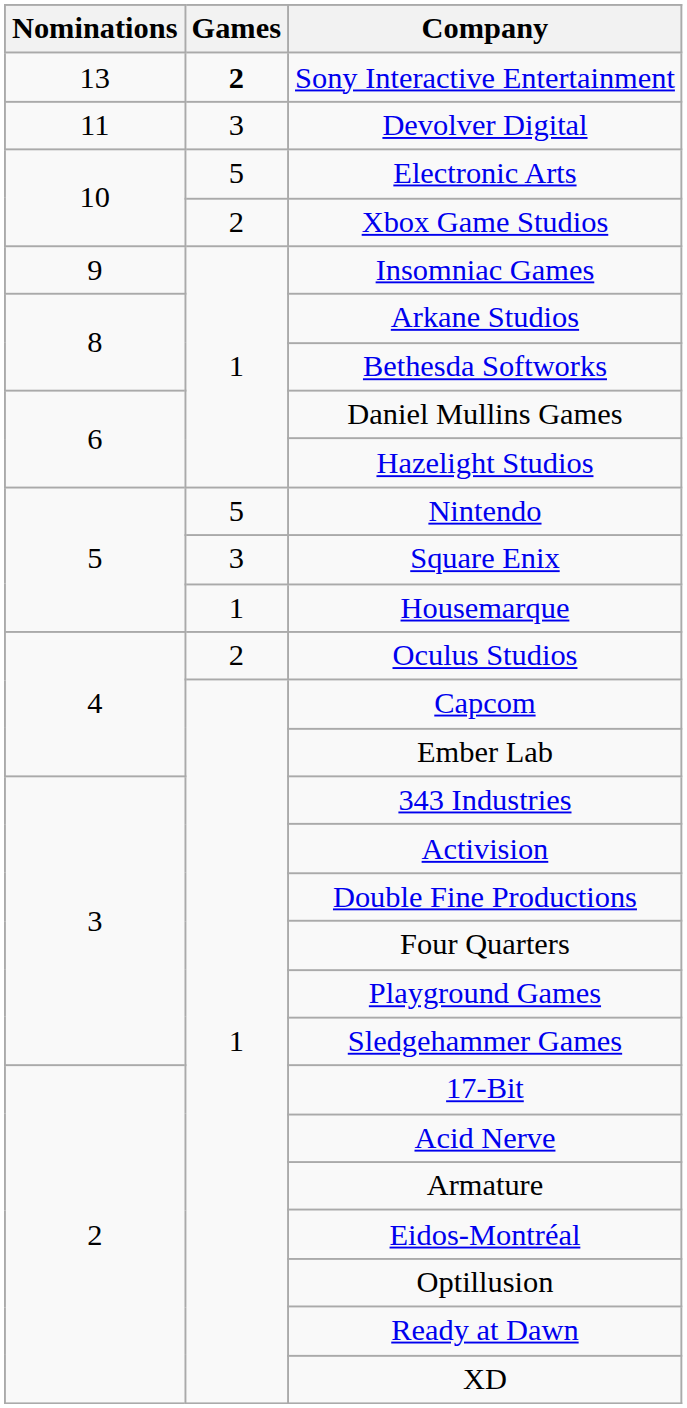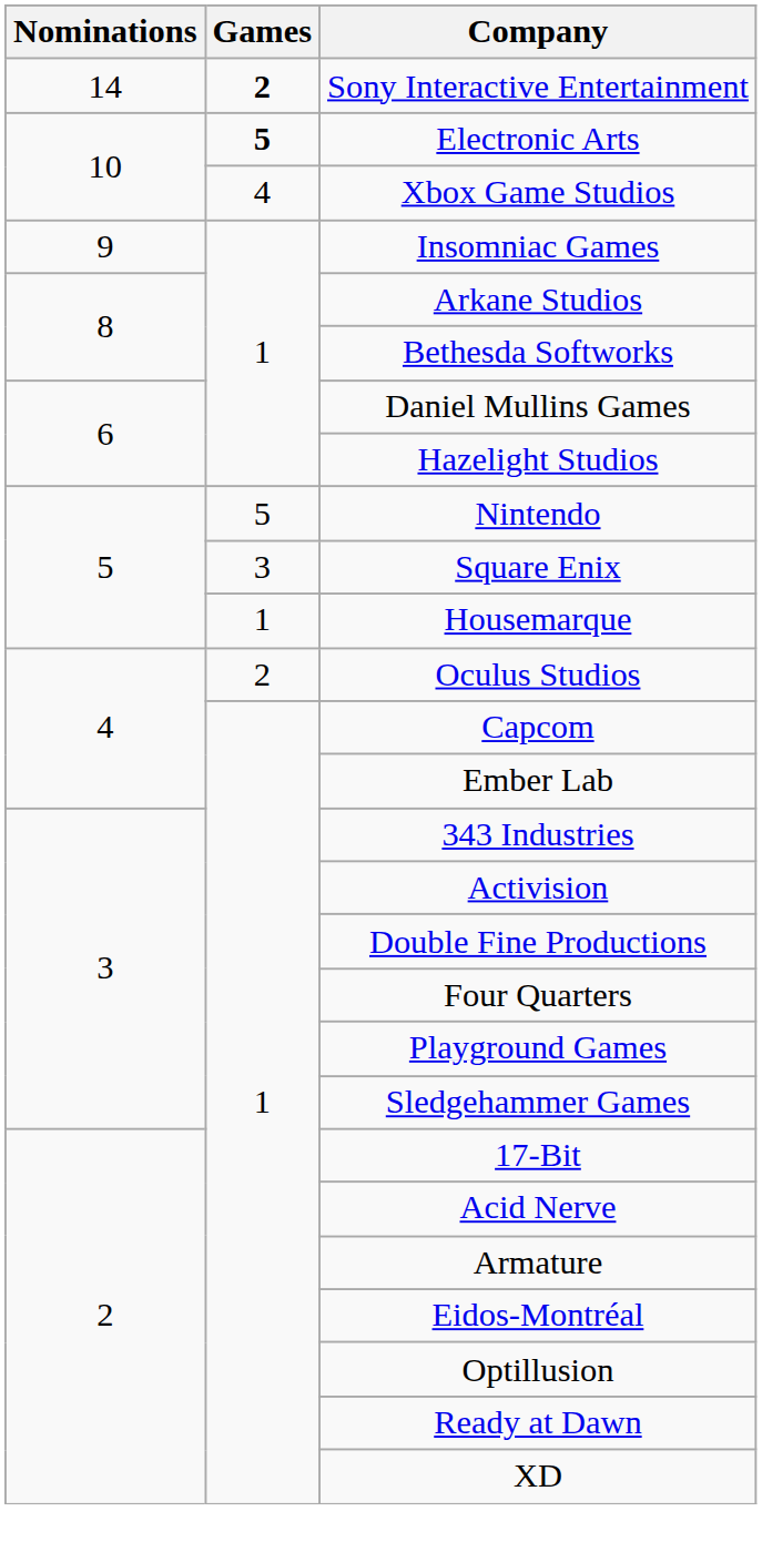Sony Interactive Entertainment | Nominations: 13 -> 14
- row: 11 | 3 | Devolver Digital
Electronic Arts | Games: normal -> bold
Xbox Game Studios | Games: 2 -> 4
